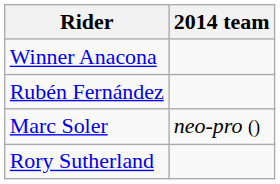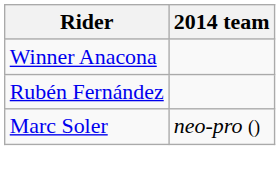- row: Rory Sutherland
